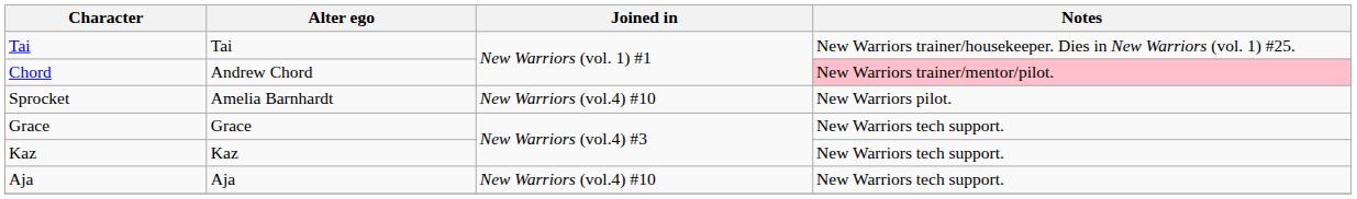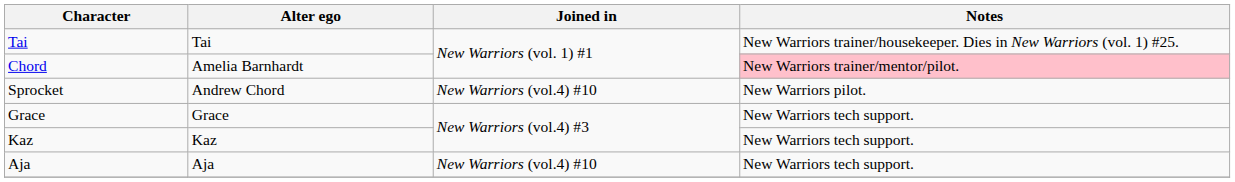Chord | Alter ego: Andrew Chord -> Amelia Barnhardt
Sprocket | Alter ego: Amelia Barnhardt -> Andrew Chord
